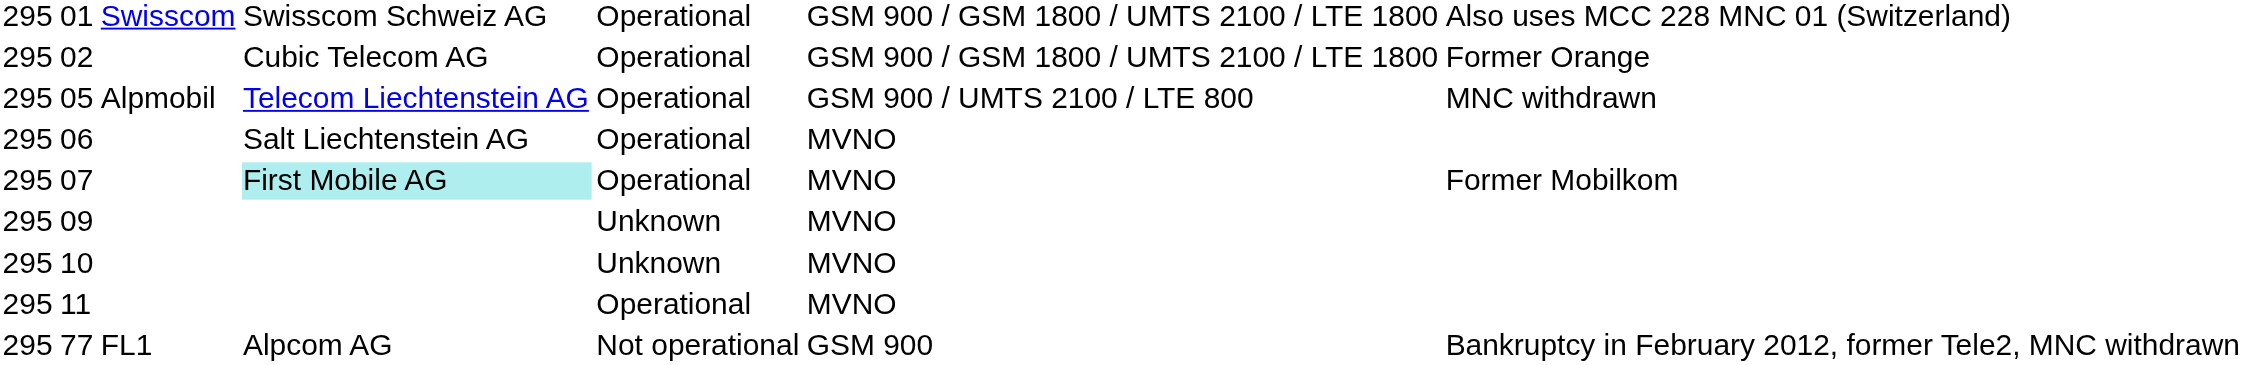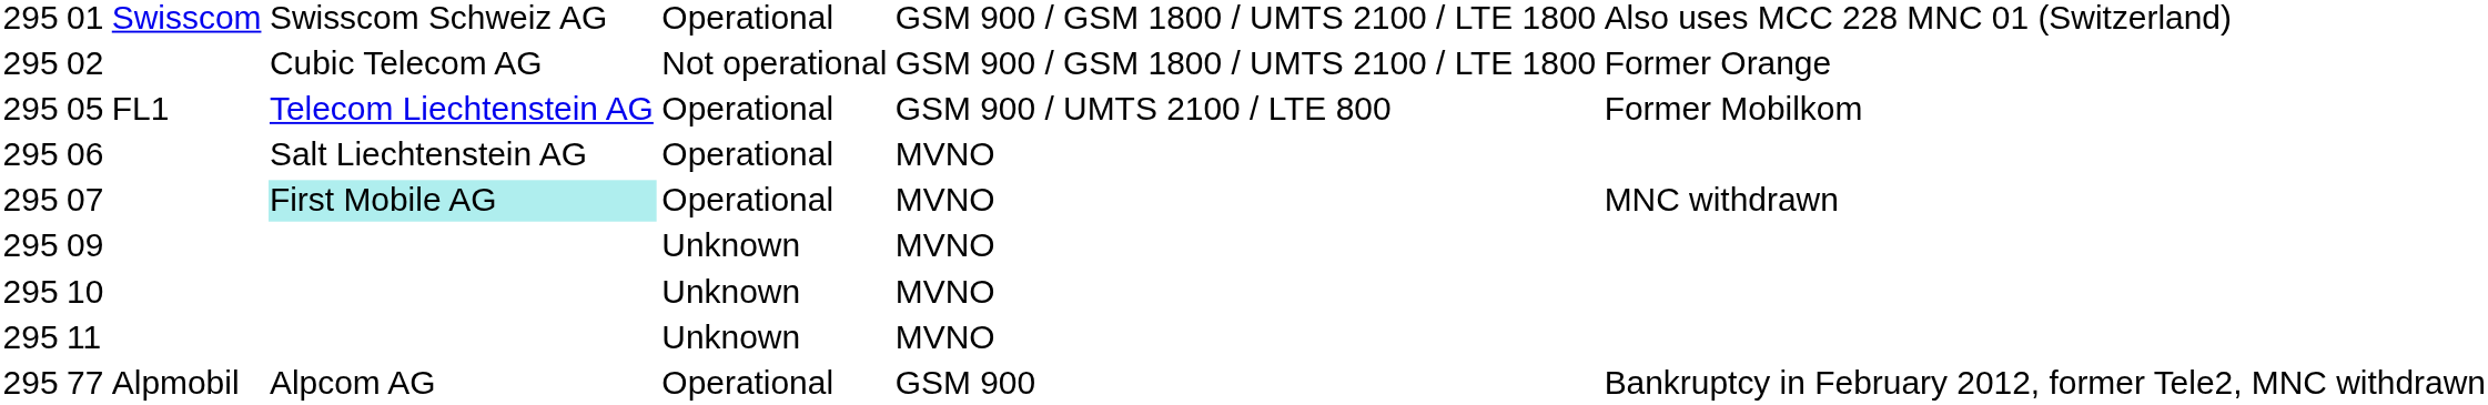02 | column 5: Operational -> Not operational
05 | column 3: Alpmobil -> FL1
05 | column 7: MNC withdrawn -> Former Mobilkom
07 | column 7: Former Mobilkom -> MNC withdrawn
11 | column 5: Operational -> Unknown
77 | column 3: FL1 -> Alpmobil
77 | column 5: Not operational -> Operational
